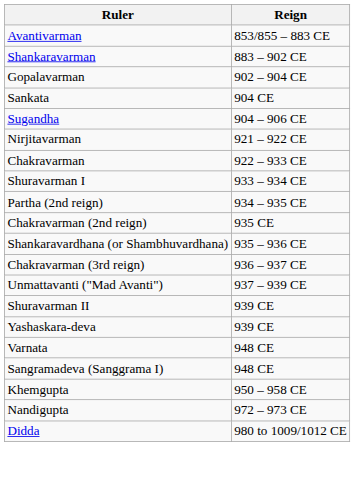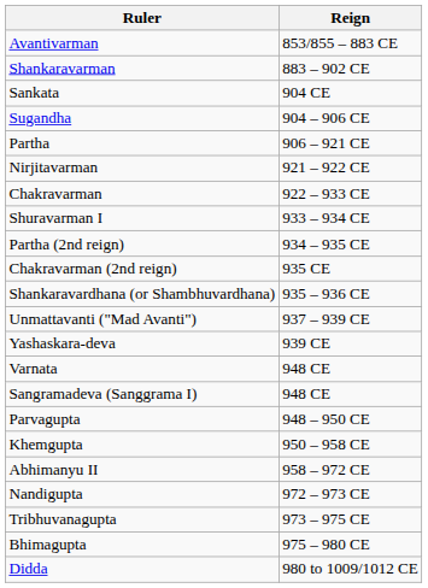- row: Gopalavarman | 902 – 904 CE
+ row: Partha | 906 – 921 CE
- row: Chakravarman (3rd reign) | 936 – 937 CE
- row: Shuravarman II | 939 CE
+ row: Parvagupta | 948 – 950 CE
+ row: Abhimanyu II | 958 – 972 CE
+ row: Tribhuvanagupta | 973 – 975 CE
+ row: Bhimagupta | 975 – 980 CE
